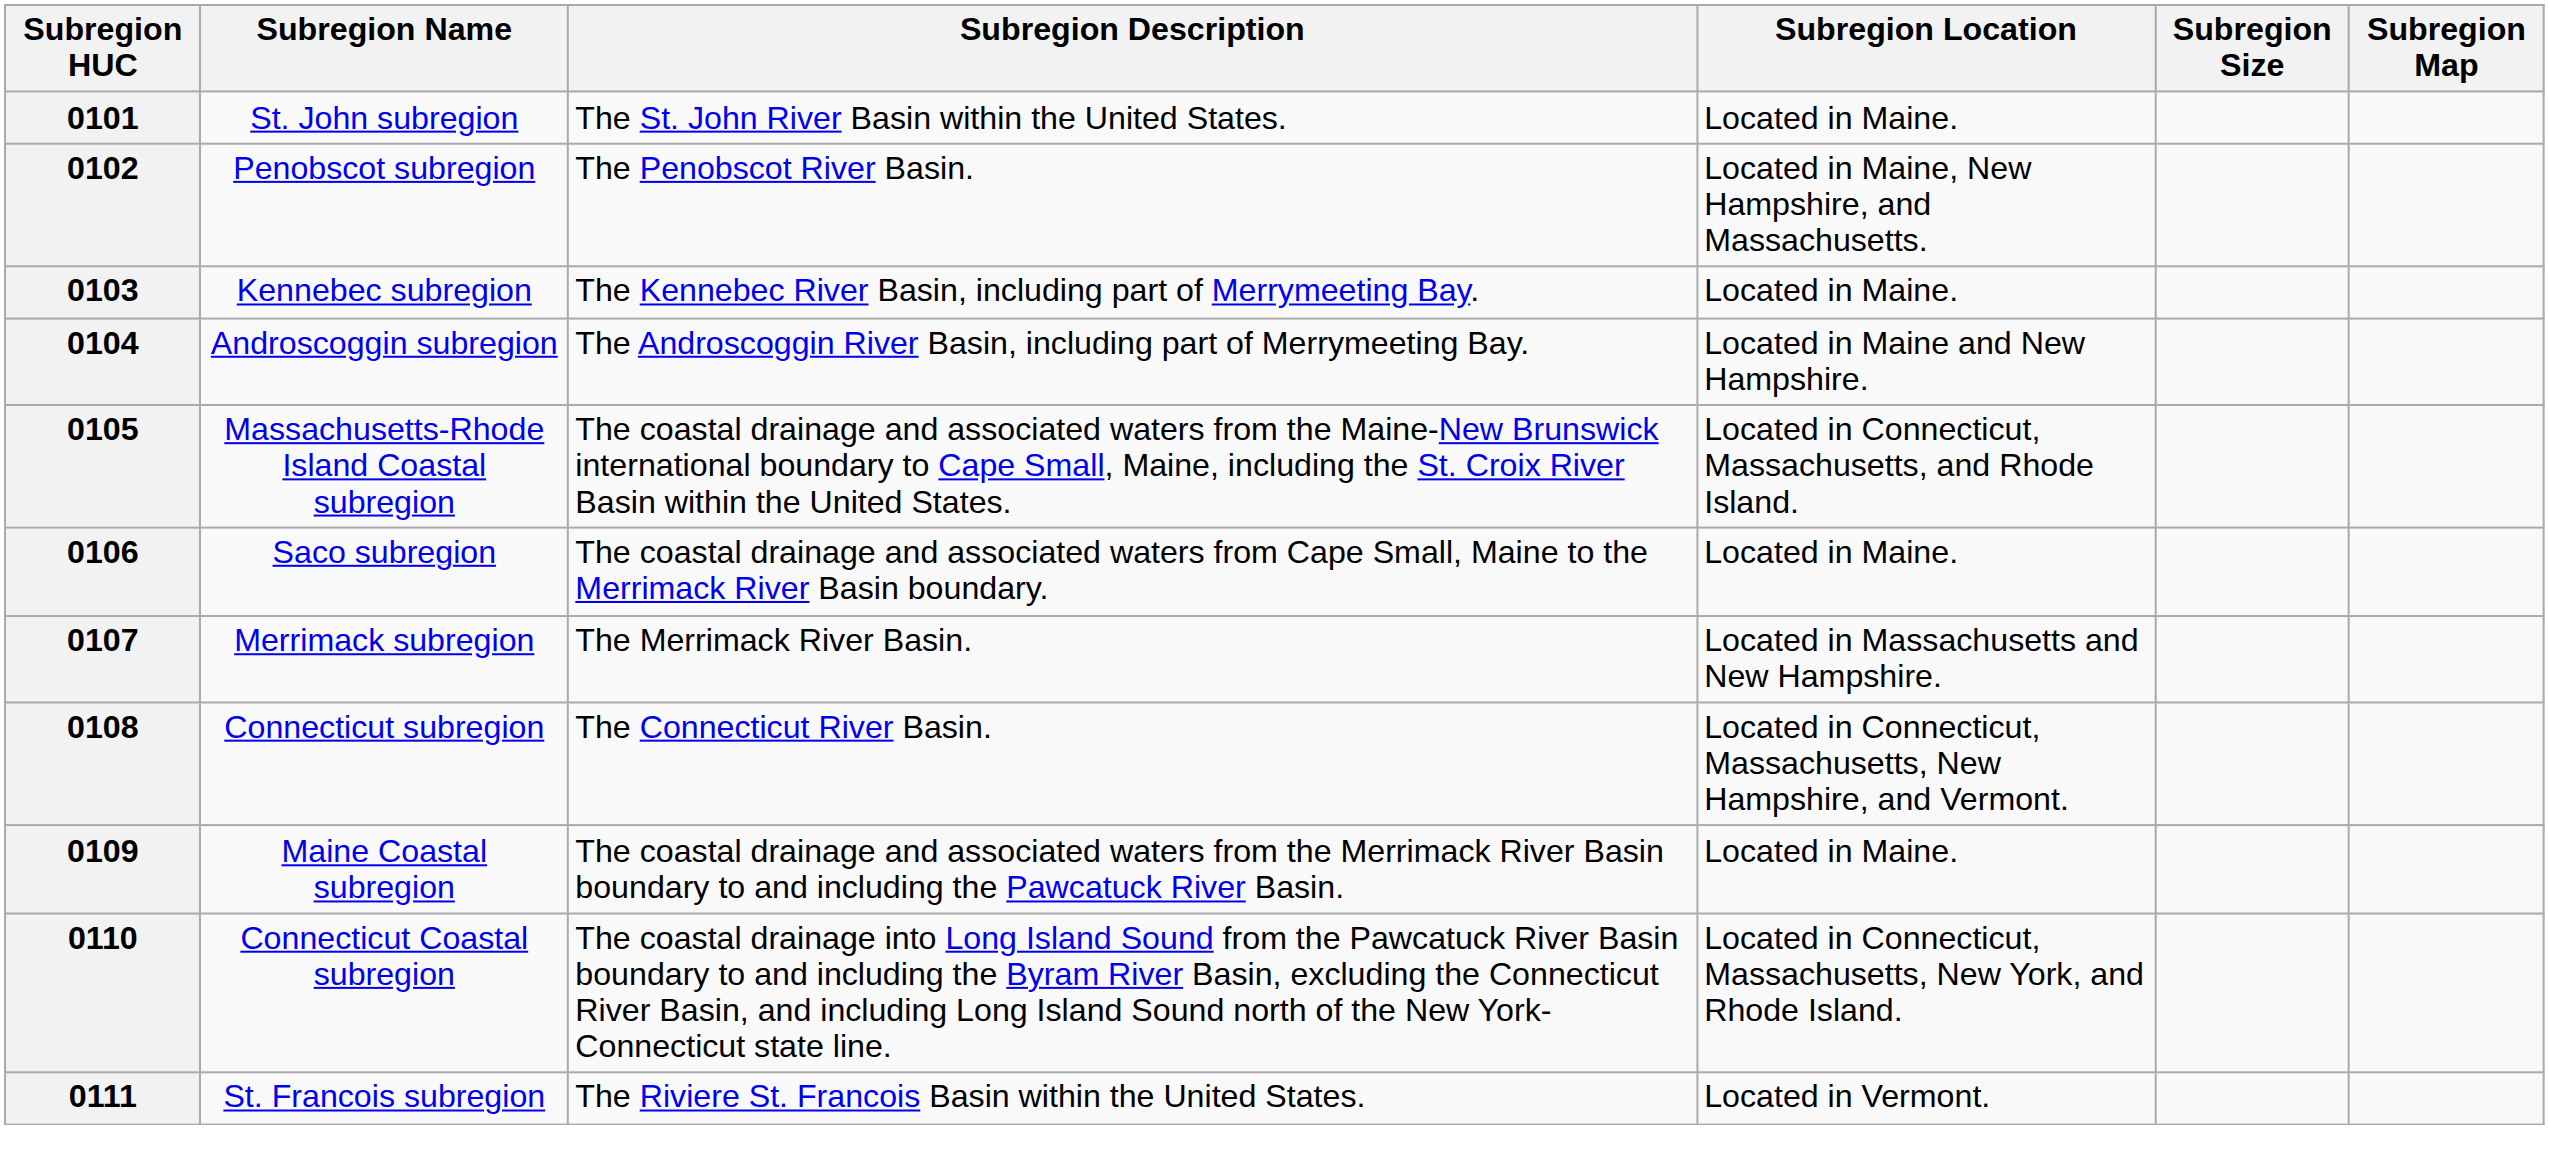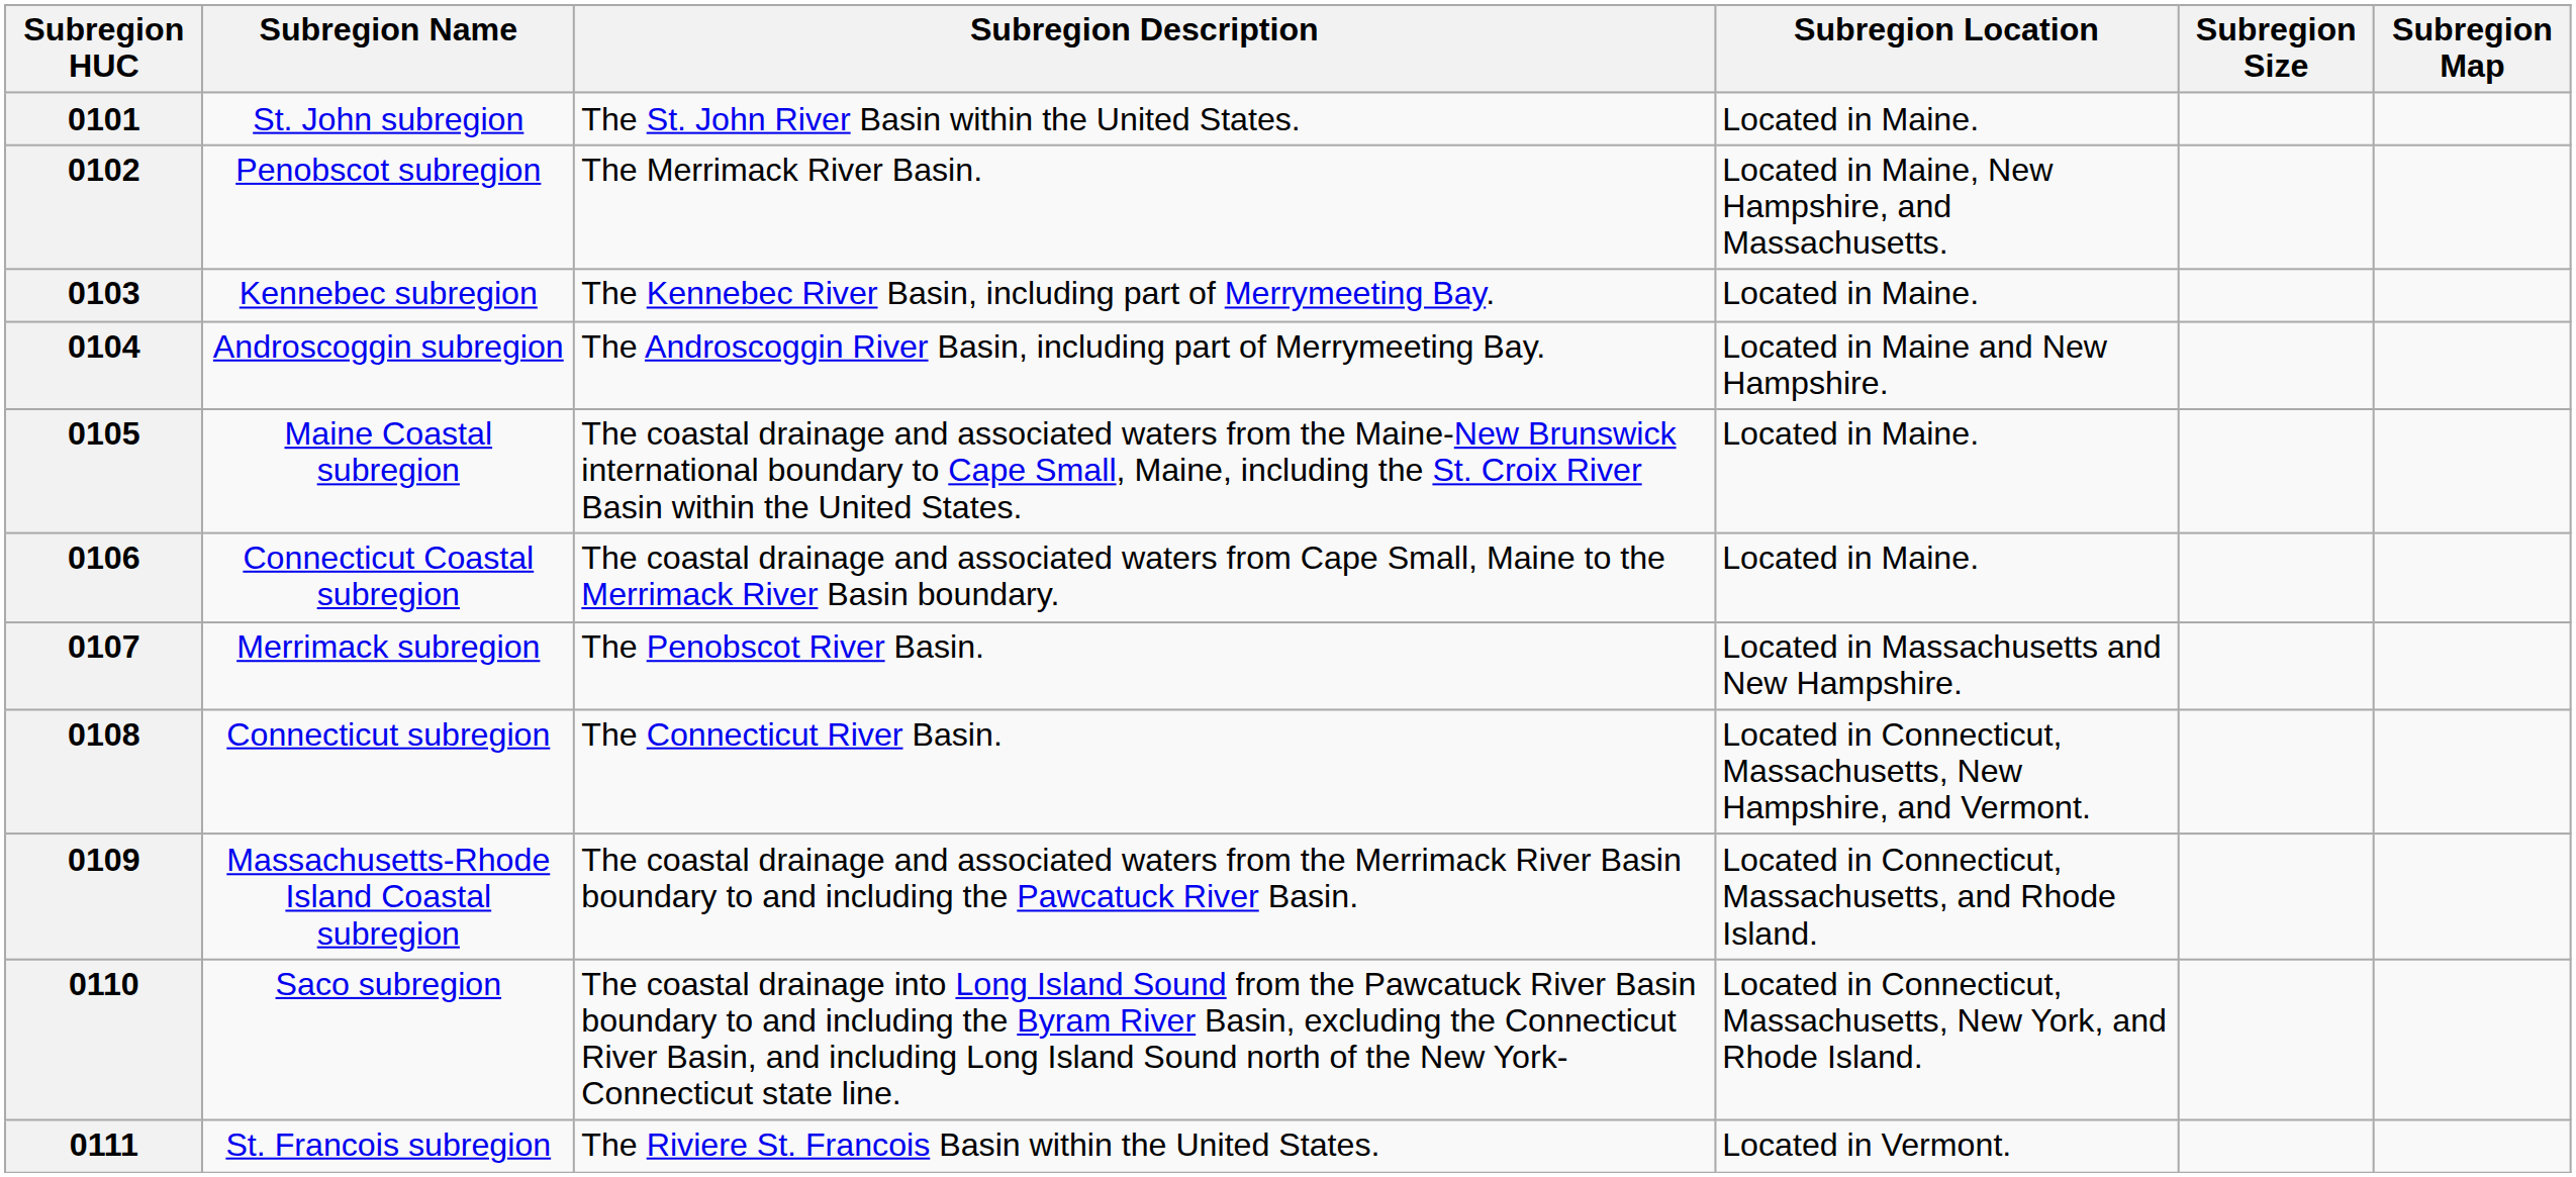0102 | Subregion Description: The Penobscot River Basin. -> The Merrimack River Basin.
0105 | Subregion Name: Massachusetts-Rhode Island Coastal subregion -> Maine Coastal subregion
0105 | Subregion Location: Located in Connecticut, Massachusetts, and Rhode Island. -> Located in Maine.
0106 | Subregion Name: Saco subregion -> Connecticut Coastal subregion
0107 | Subregion Description: The Merrimack River Basin. -> The Penobscot River Basin.
0109 | Subregion Name: Maine Coastal subregion -> Massachusetts-Rhode Island Coastal subregion
0109 | Subregion Location: Located in Maine. -> Located in Connecticut, Massachusetts, and Rhode Island.
0110 | Subregion Name: Connecticut Coastal subregion -> Saco subregion
